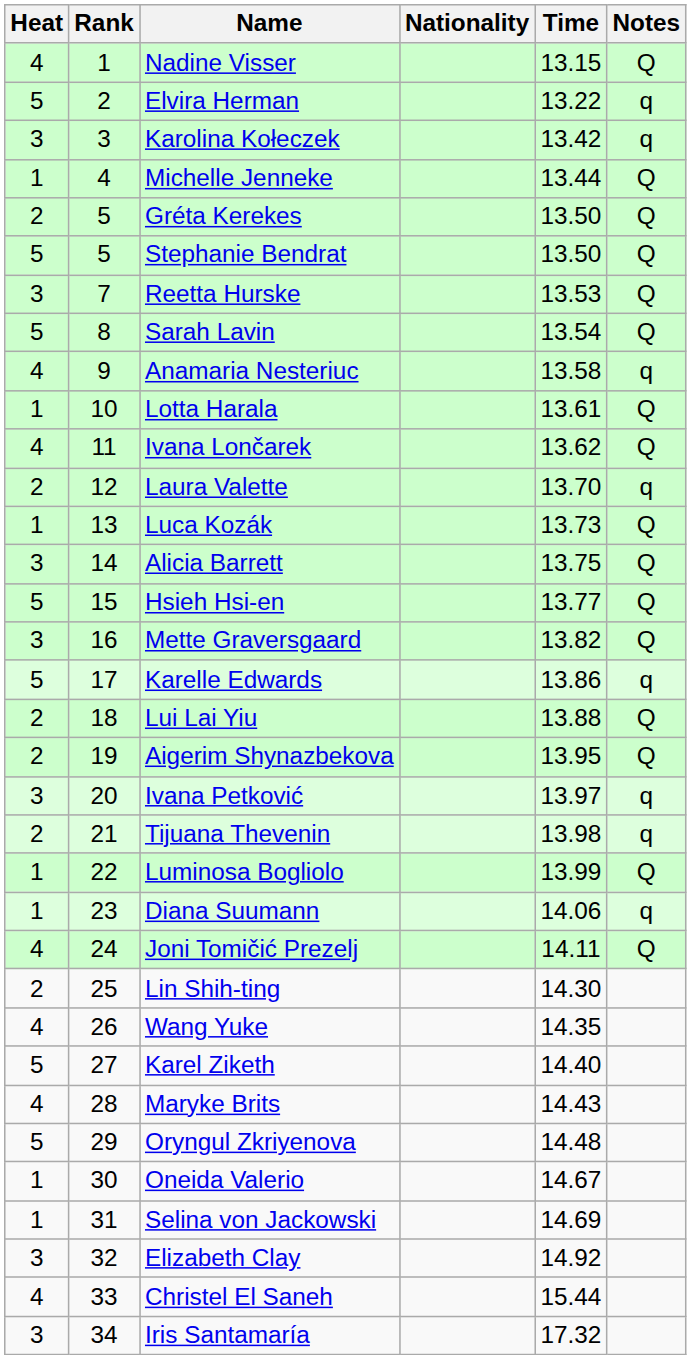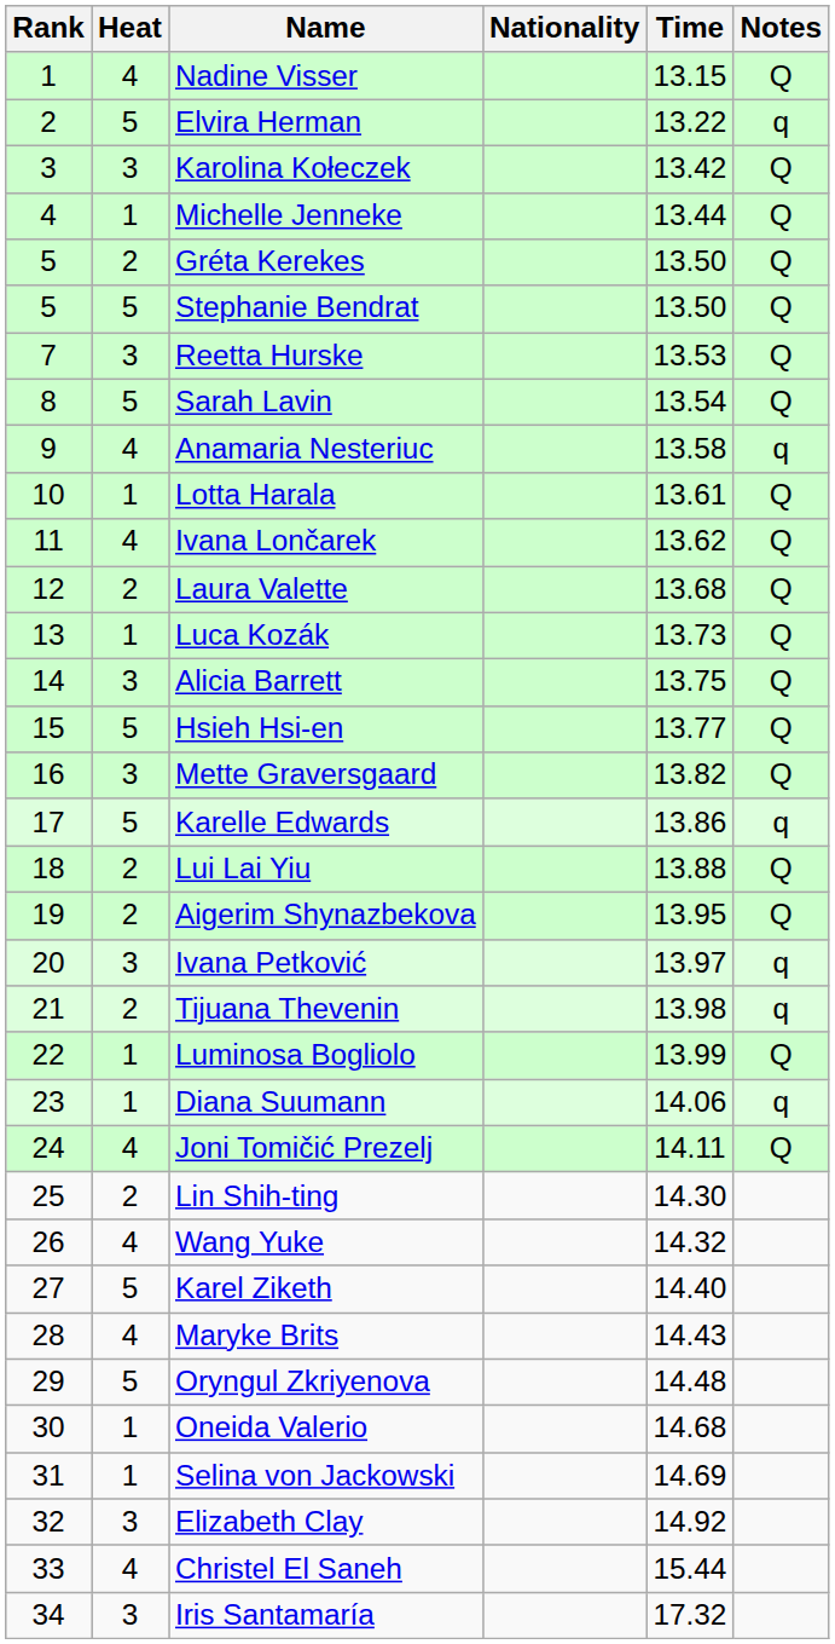columns swapped: Rank <-> Heat
Karolina Kołeczek | Notes: q -> Q
Laura Valette | Time: 13.70 -> 13.68
Laura Valette | Notes: q -> Q
Wang Yuke | Time: 14.35 -> 14.32
Oneida Valerio | Time: 14.67 -> 14.68
